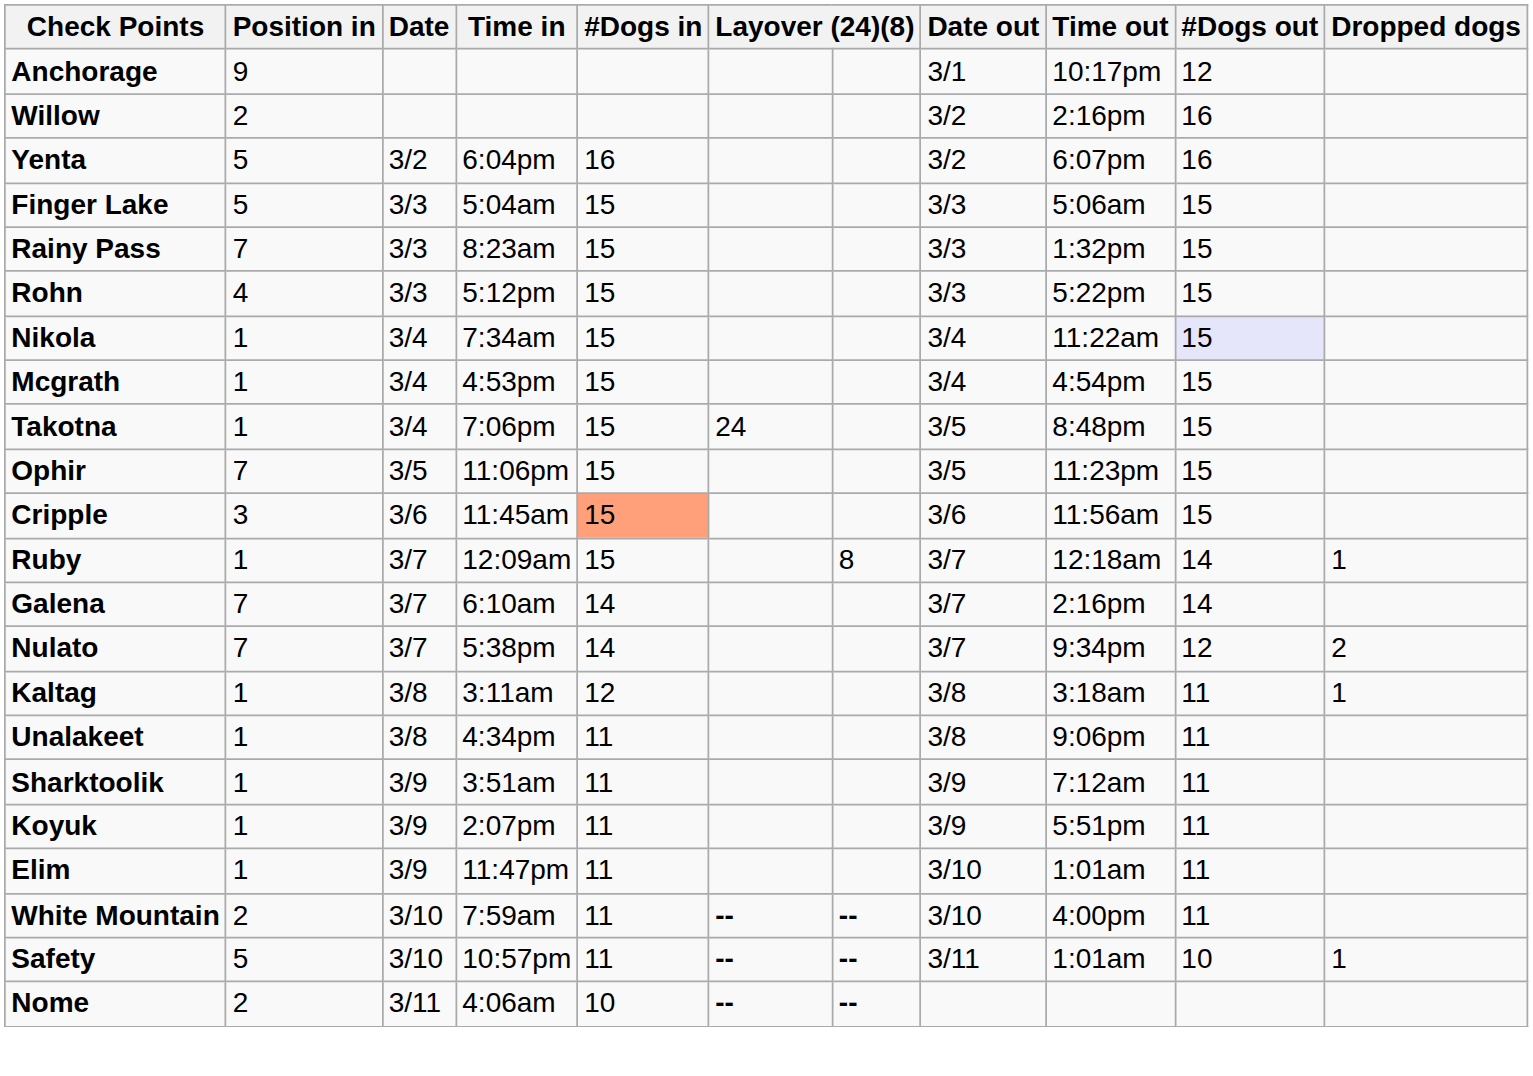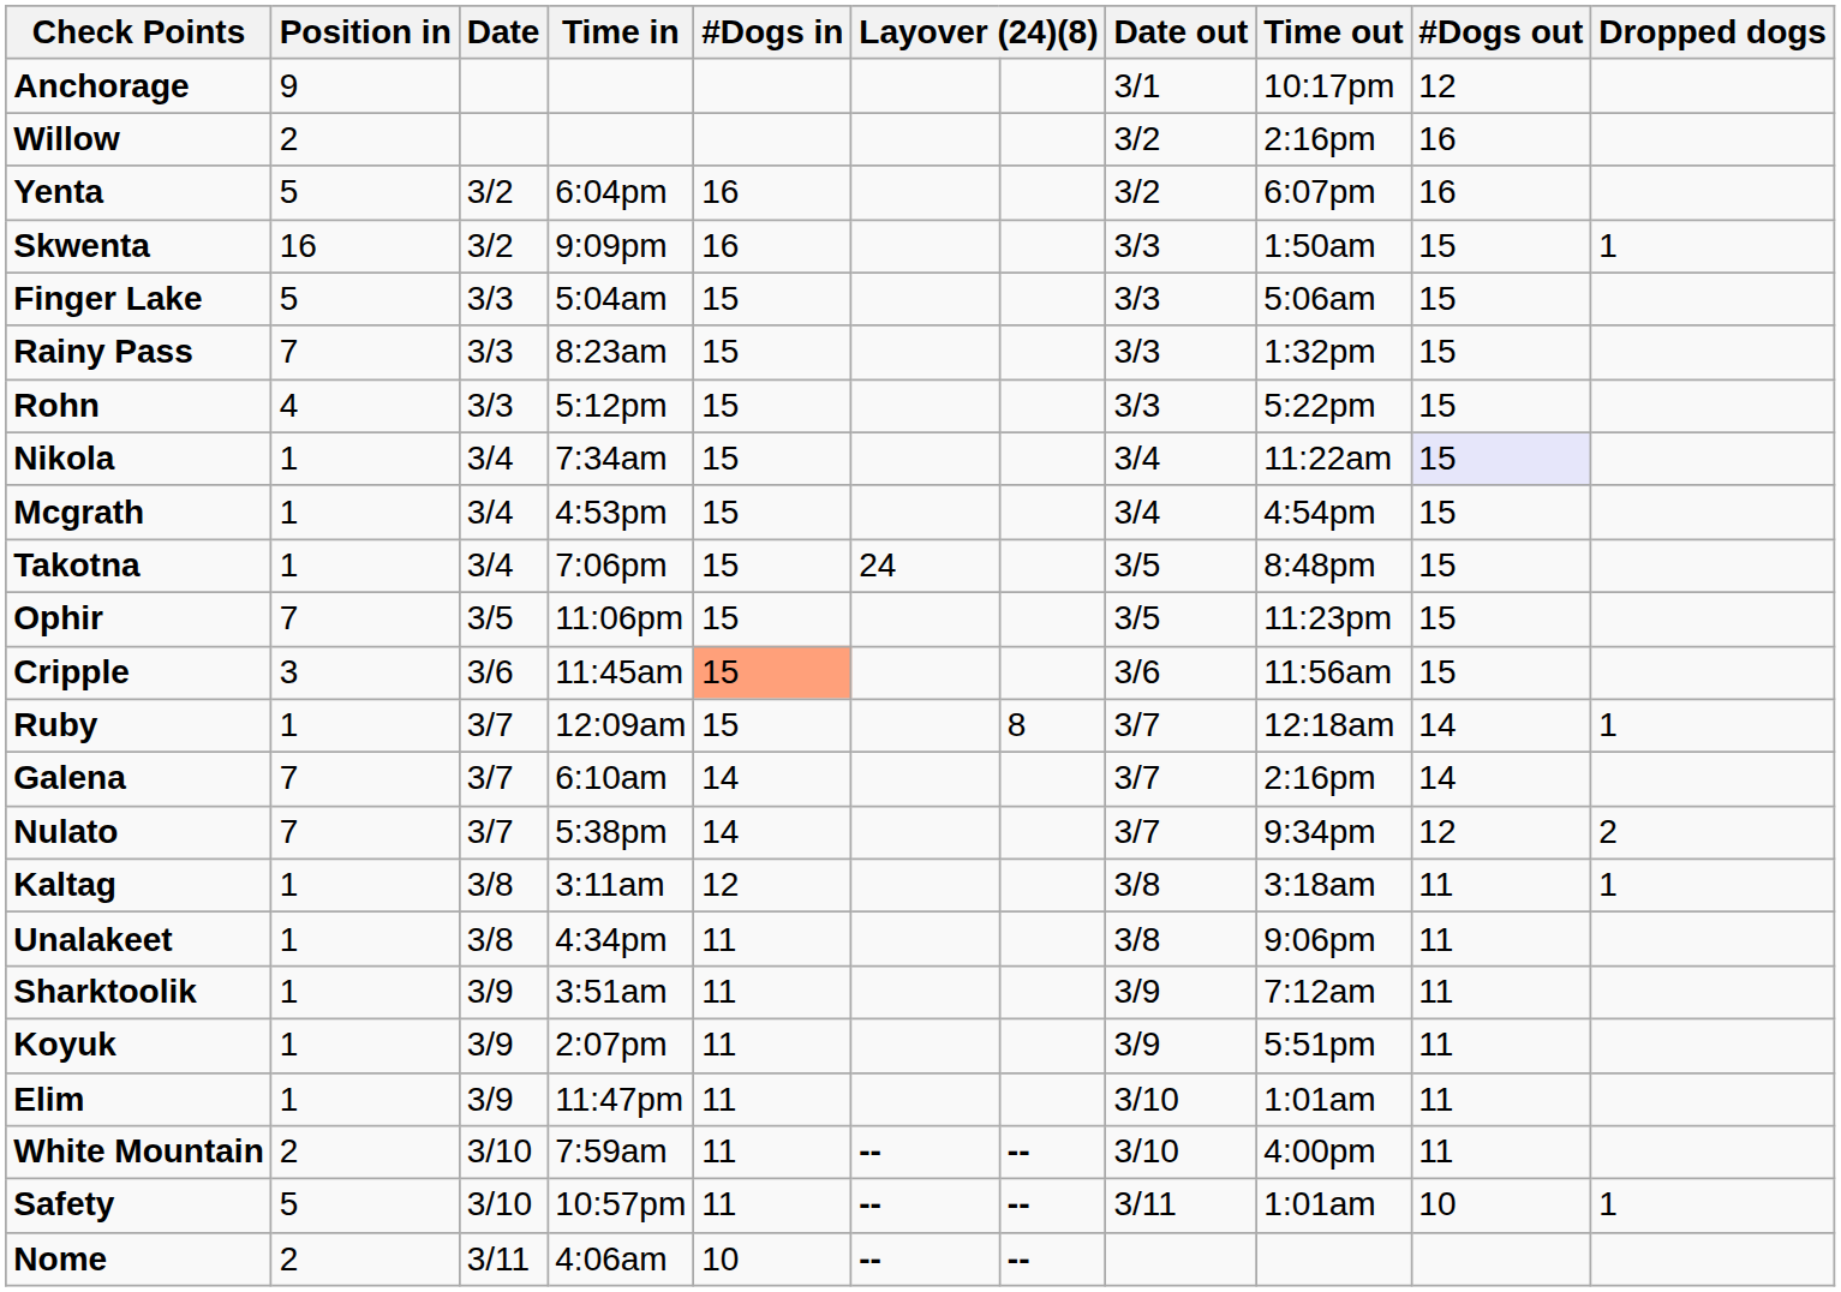+ row: Skwenta | 16 | 3/2 | 9:09pm | 16 | 3/3 | 1:50am | 15 | 1
